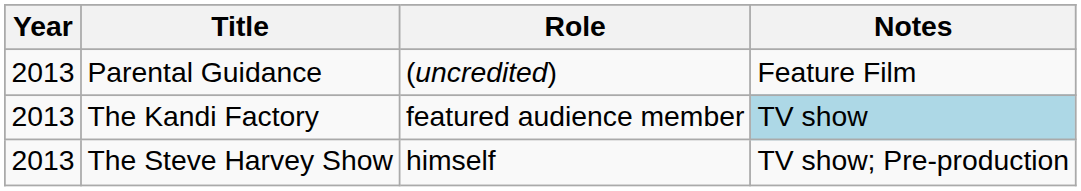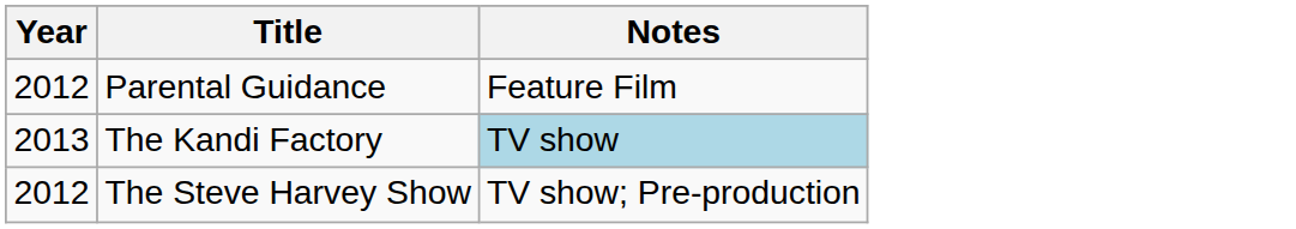- column: Role | (uncredited) | featured audience member | himself
Parental Guidance | Year: 2013 -> 2012
The Steve Harvey Show | Year: 2013 -> 2012
